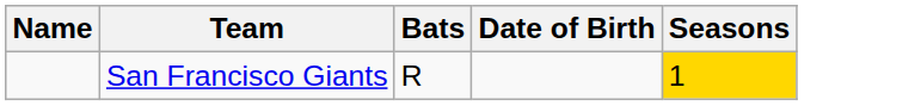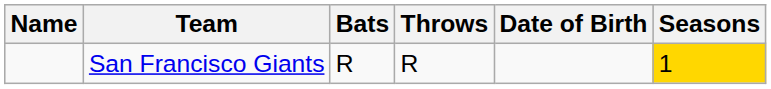+ column: Throws | R
